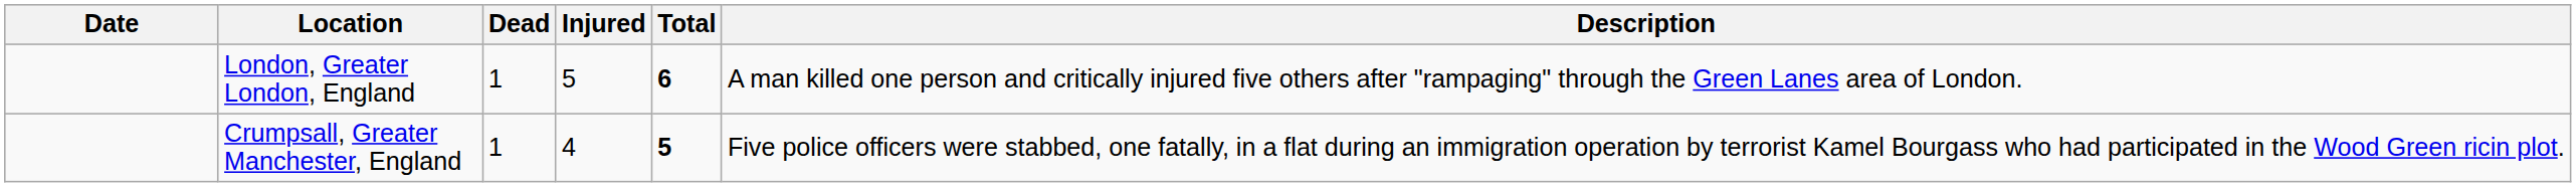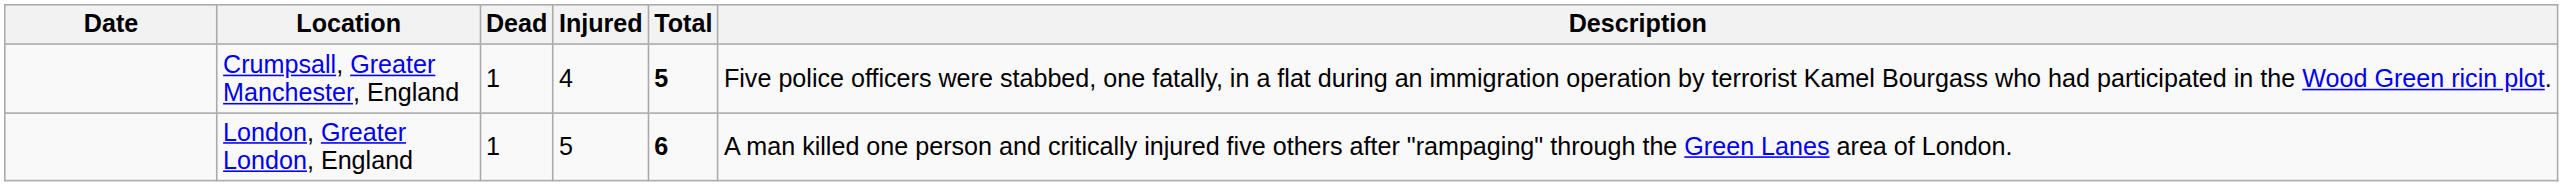rows swapped: London, Greater London, England <-> Crumpsall, Greater Manchester, England
